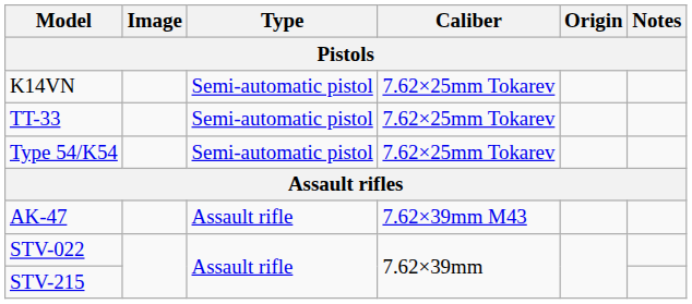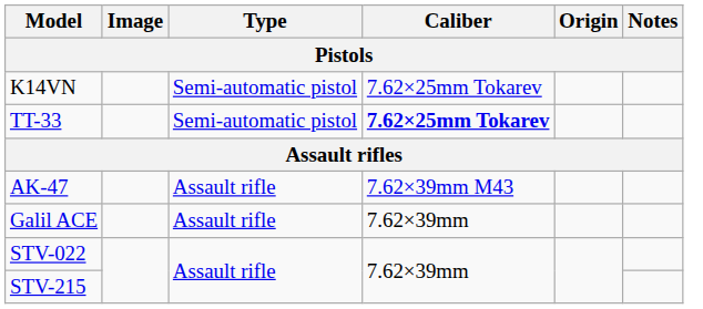TT-33 | Caliber: normal -> bold
- row: Type 54/K54 | Semi-automatic pistol | 7.62×25mm Tokarev
+ row: Galil ACE | Assault rifle | 7.62×39mm
